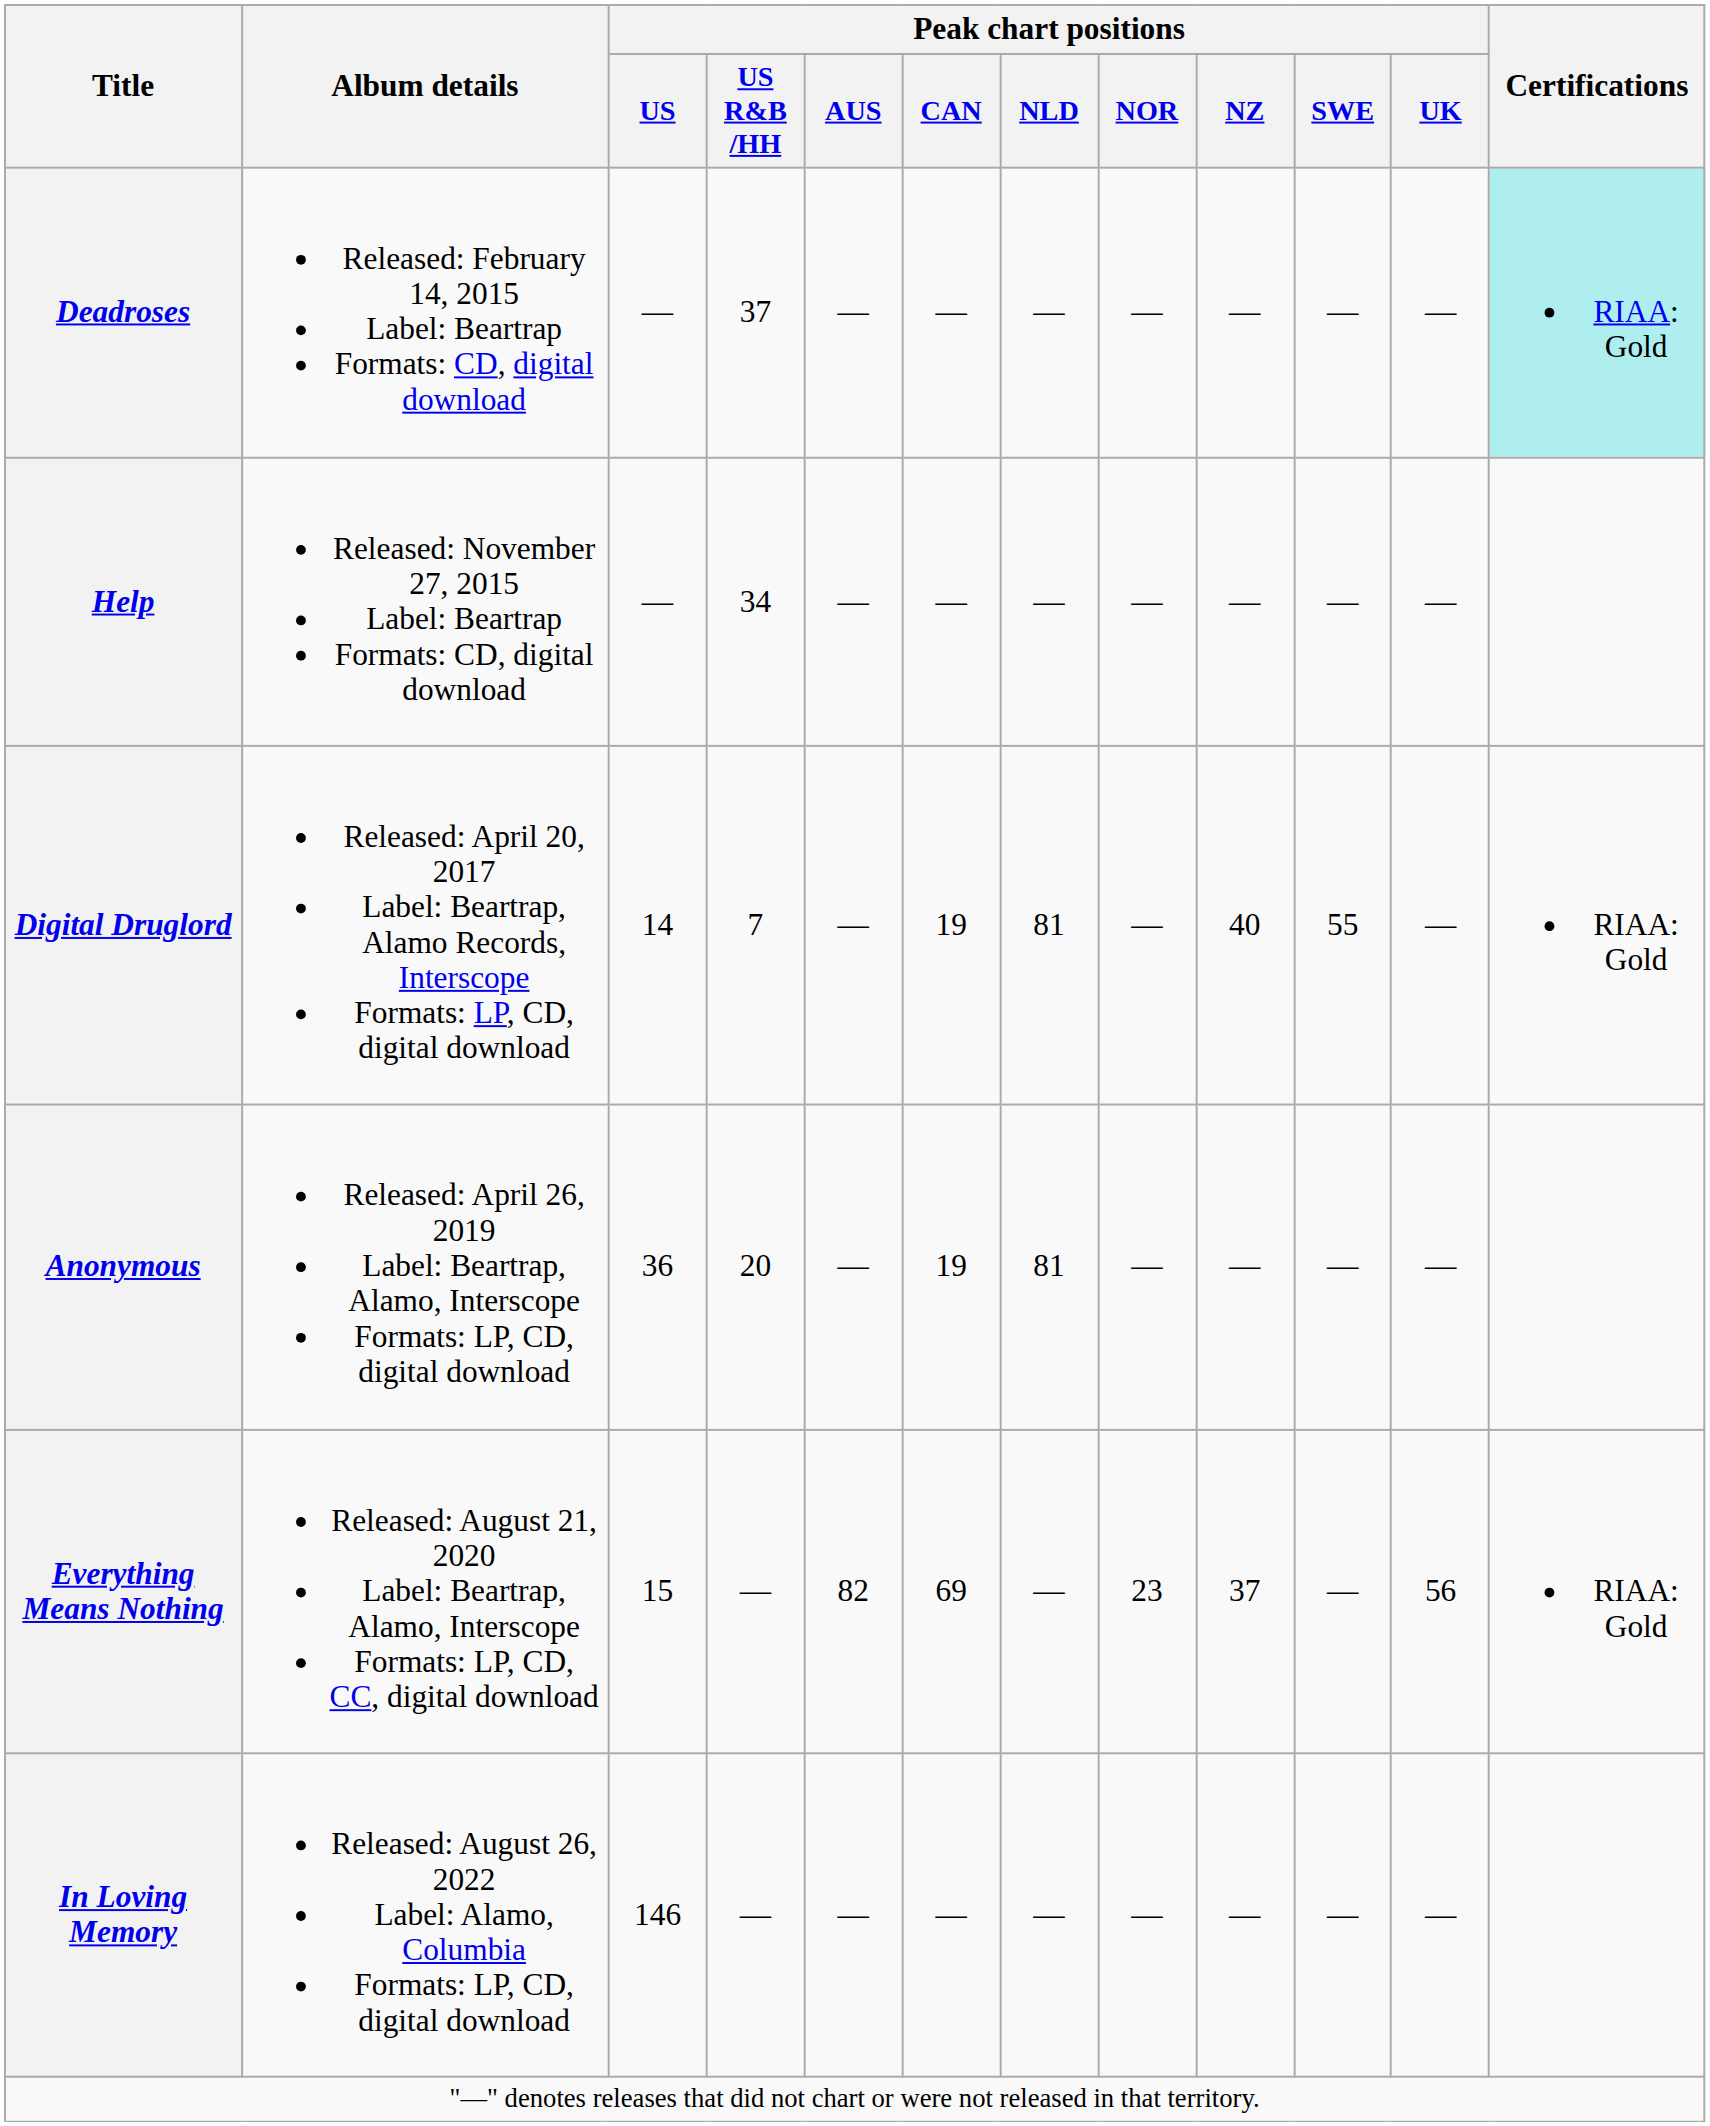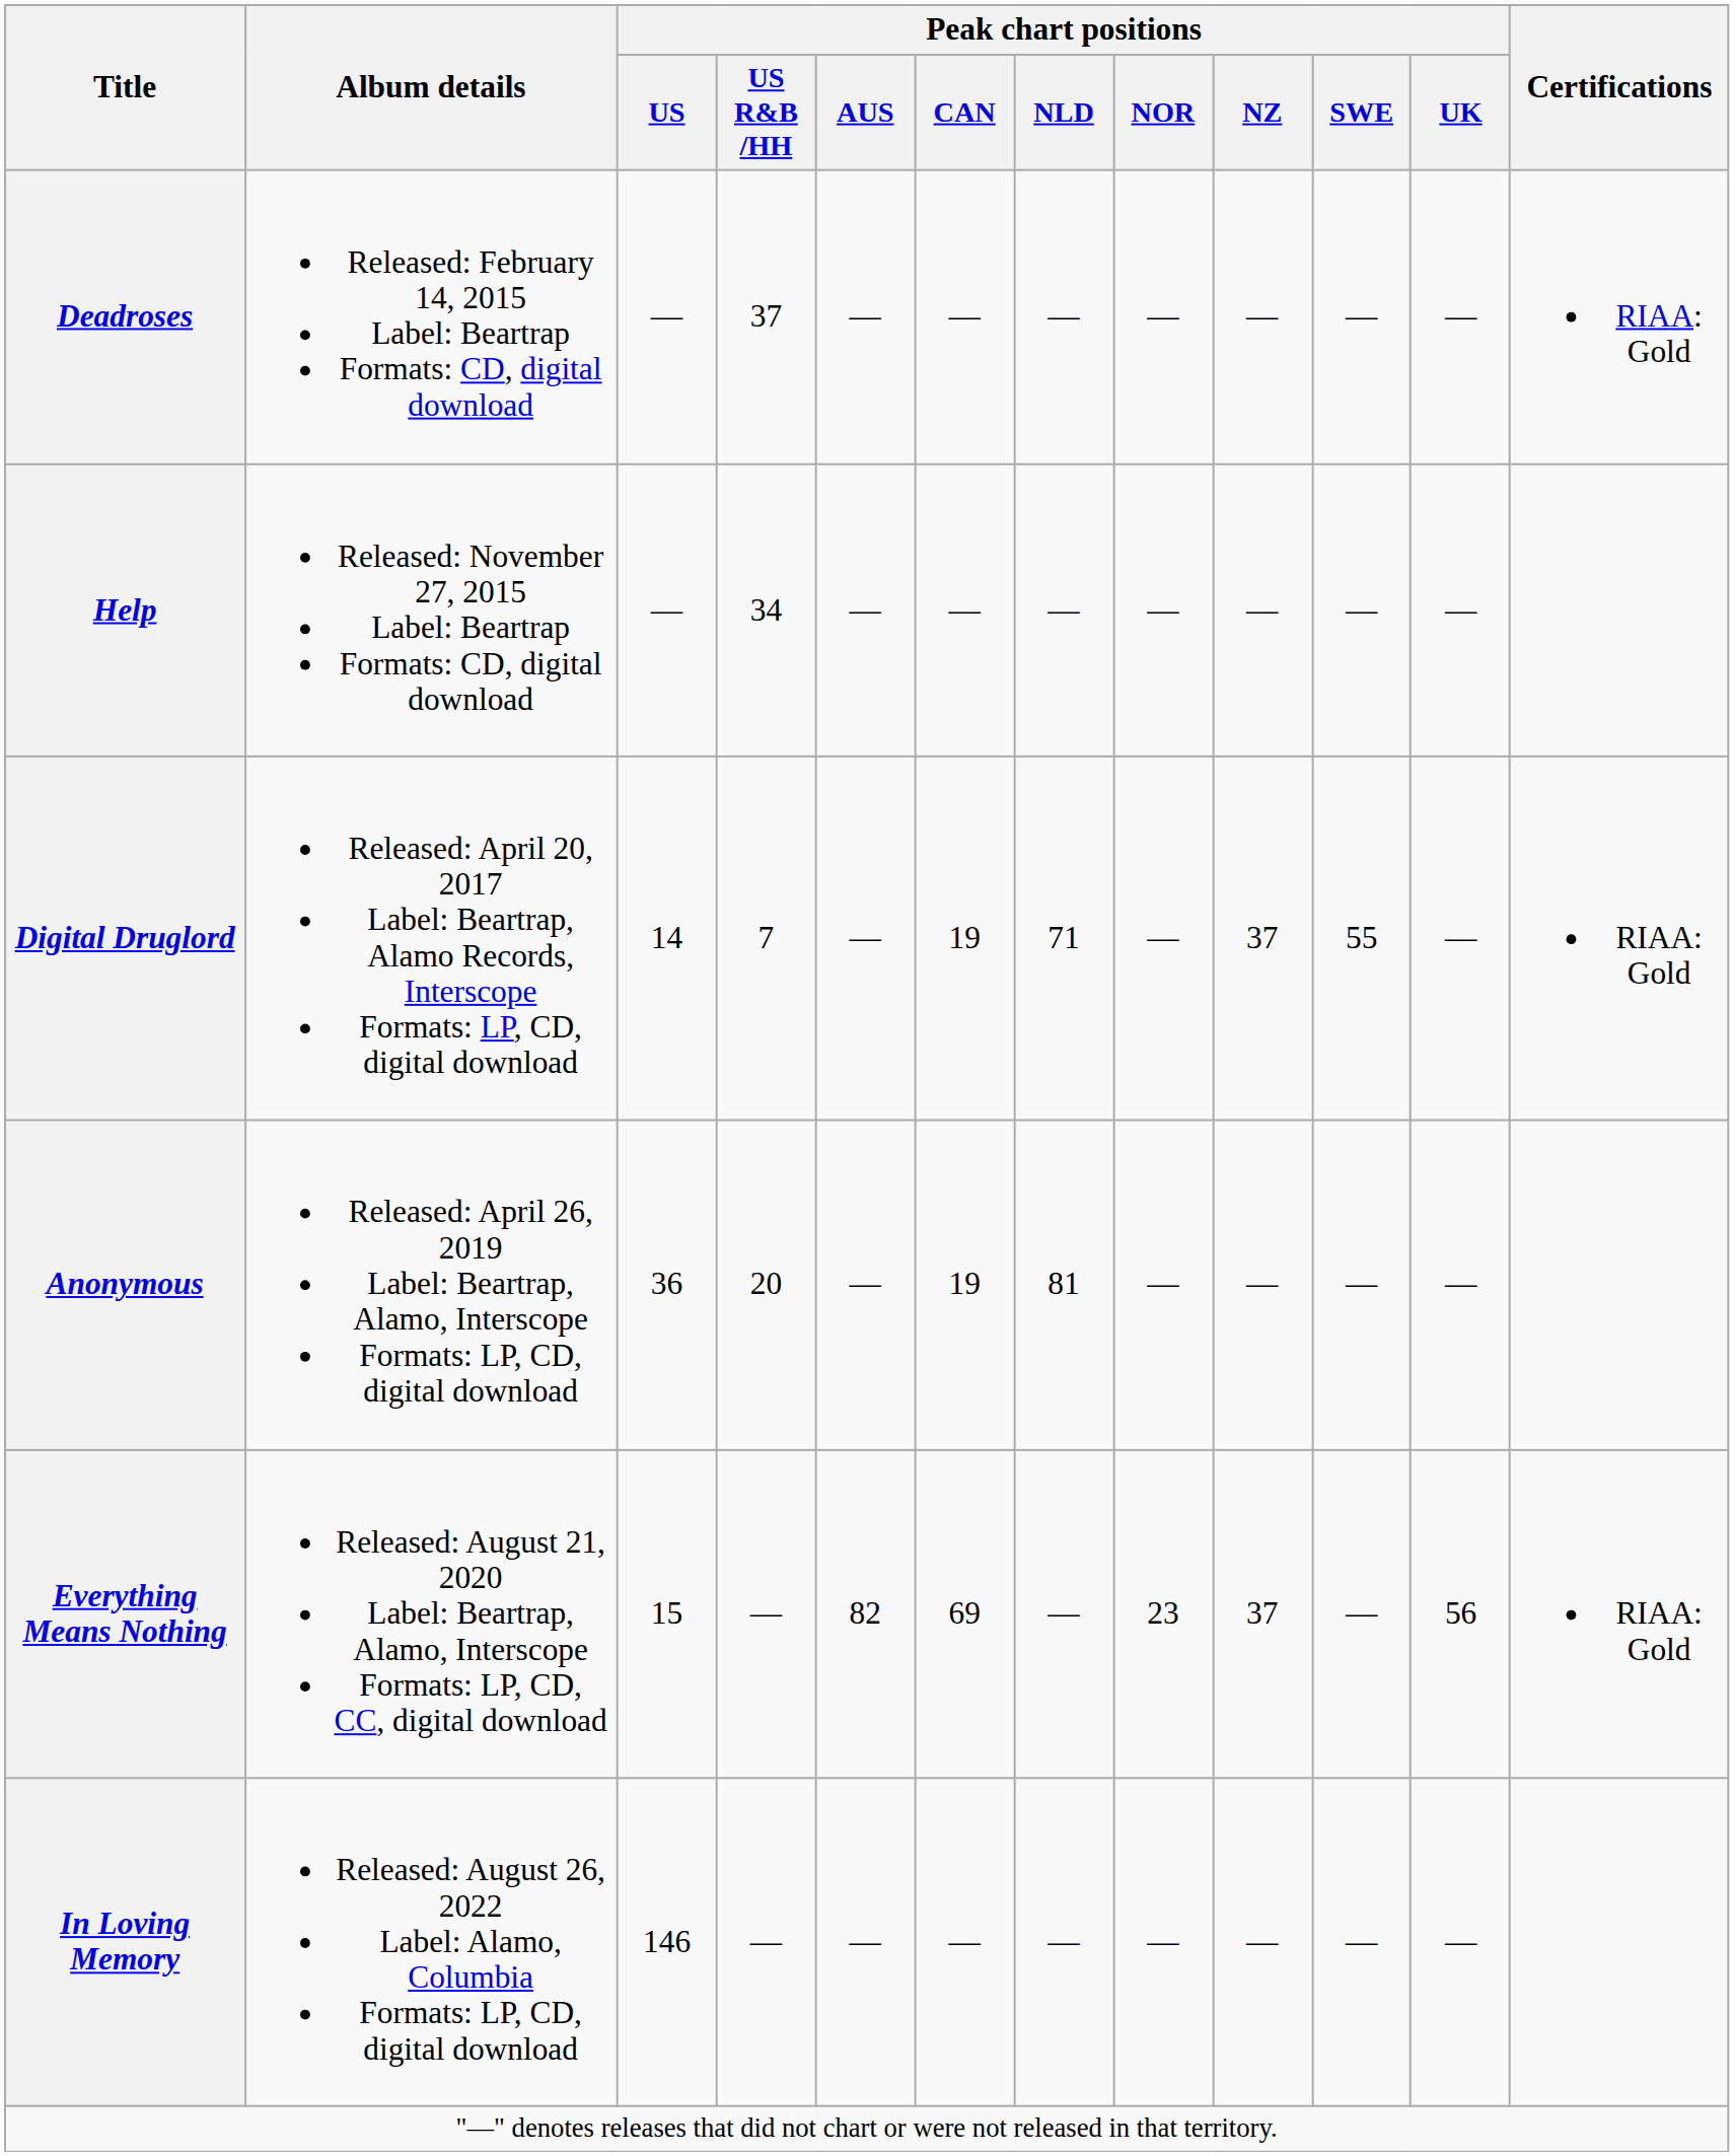Deadroses | Certifications: paleturquoise background -> no background
Digital Druglord | Peak chart positions / NLD: 81 -> 71
Digital Druglord | Peak chart positions / NZ: 40 -> 37
